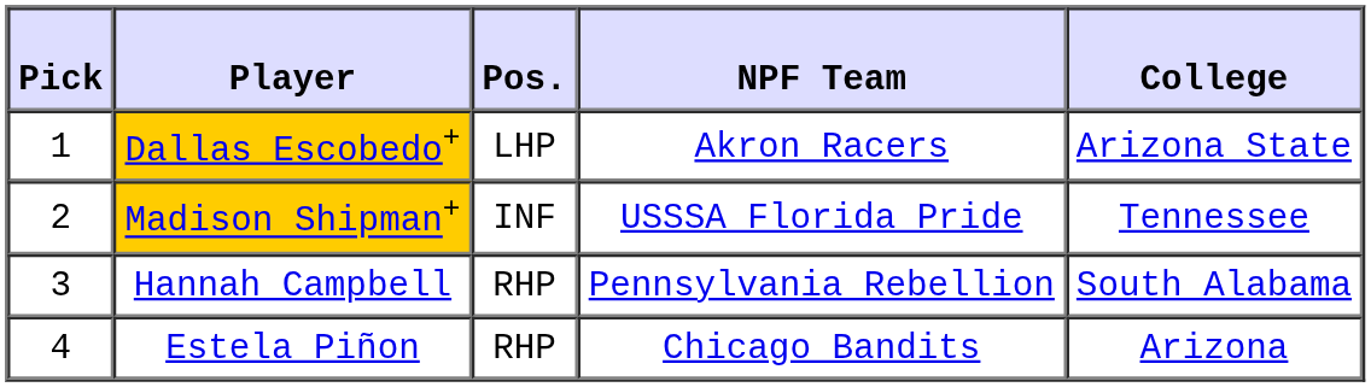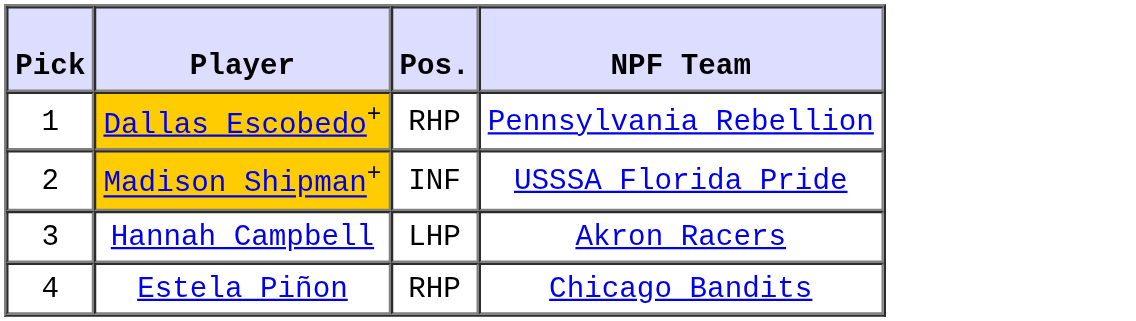- column: College | Arizona State | Tennessee | South Alabama | Arizona
Dallas Escobedo+ | Pos.: LHP -> RHP
Dallas Escobedo+ | NPF Team: Akron Racers -> Pennsylvania Rebellion
Hannah Campbell | Pos.: RHP -> LHP
Hannah Campbell | NPF Team: Pennsylvania Rebellion -> Akron Racers
